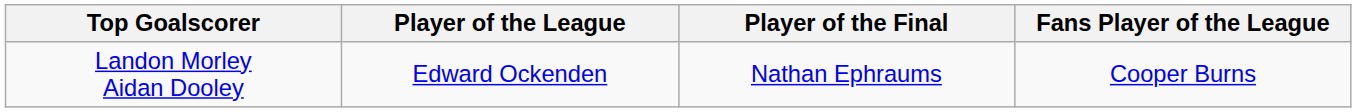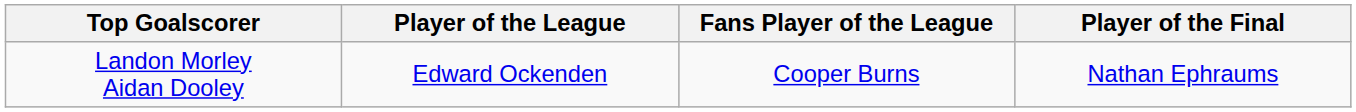columns swapped: Player of the Final <-> Fans Player of the League
